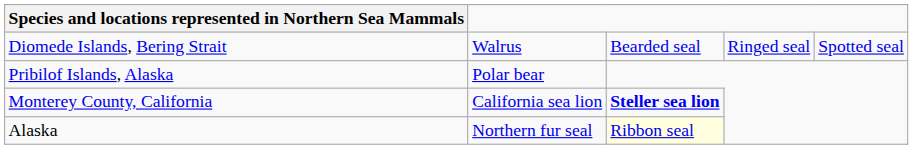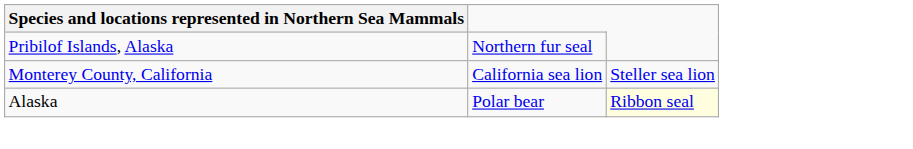- row: Diomede Islands, Bering Strait | Walrus | Bearded seal | Ringed seal | Spotted seal
Pribilof Islands, Alaska | column 2: Polar bear -> Northern fur seal
Monterey County, California | column 3: bold -> normal
Alaska | column 2: Northern fur seal -> Polar bear
